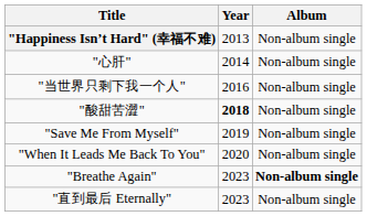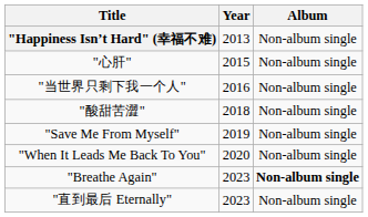"心肝" | Year: 2014 -> 2015
"酸甜苦澀" | Year: bold -> normal
